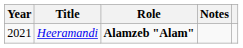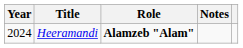Heeramandi | Year: 2021 -> 2024
